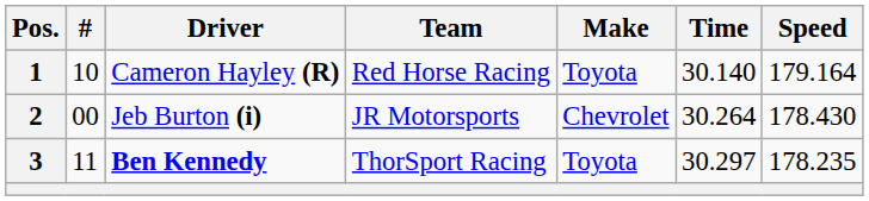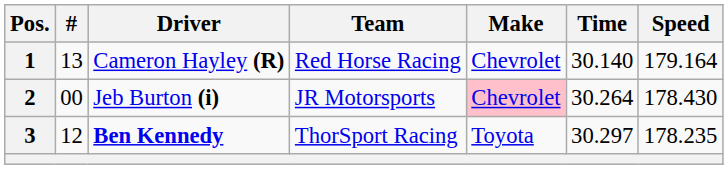1 | #: 10 -> 13
1 | Make: Toyota -> Chevrolet
2 | Make: no background -> pink background
3 | #: 11 -> 12
